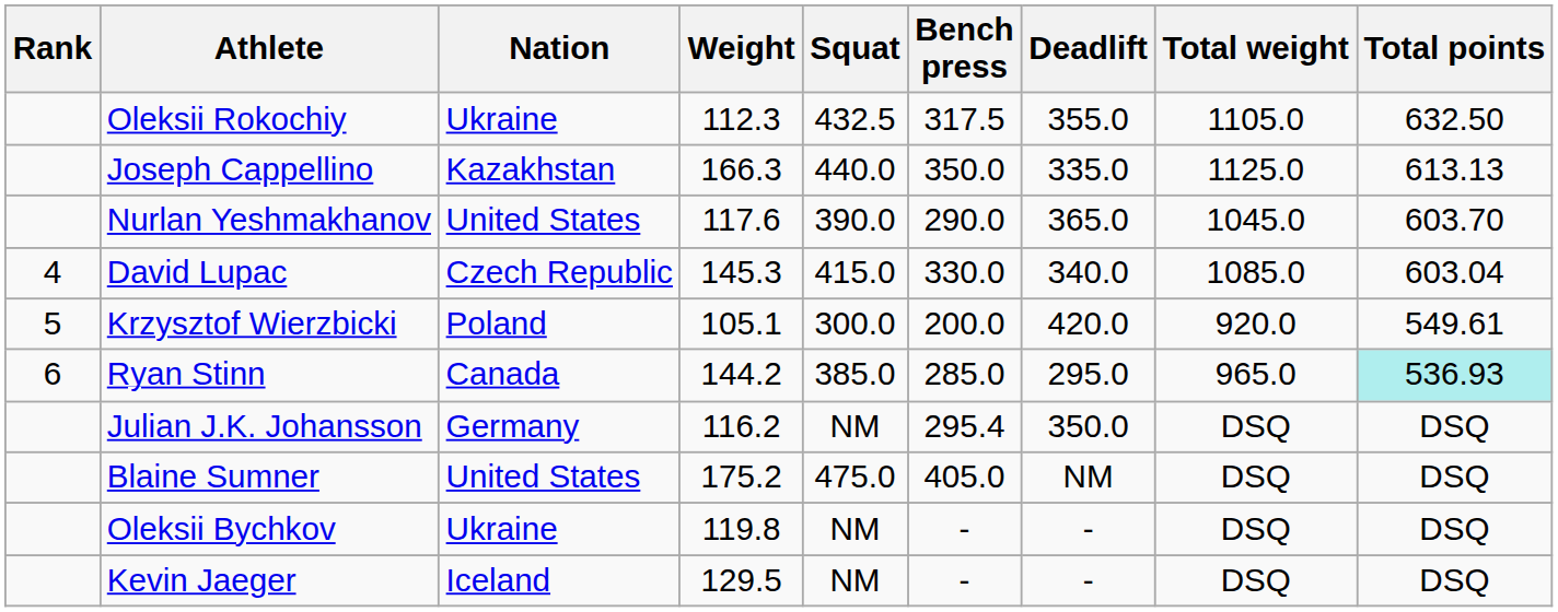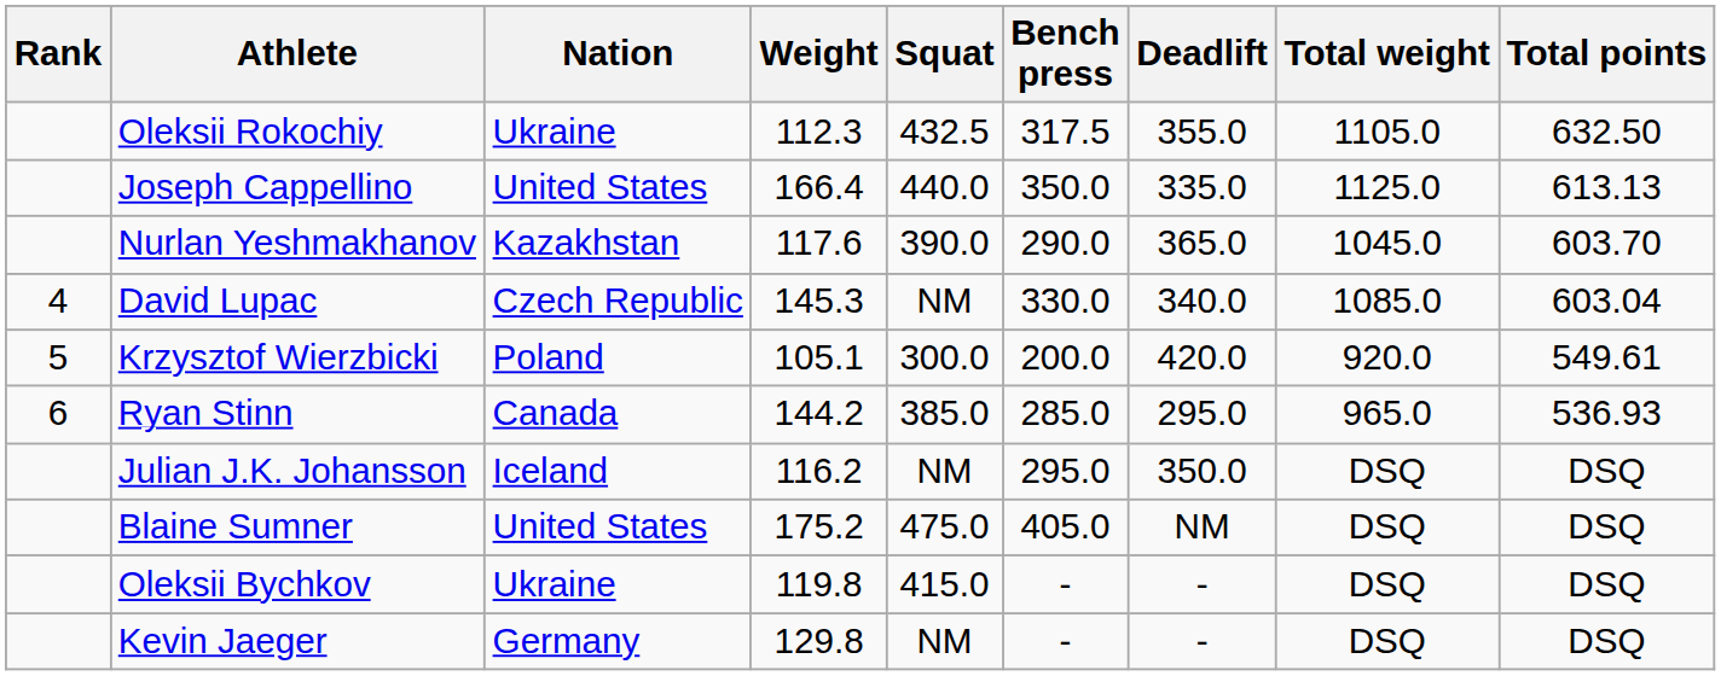Joseph Cappellino | Nation: Kazakhstan -> United States
Joseph Cappellino | Weight: 166.3 -> 166.4
Nurlan Yeshmakhanov | Nation: United States -> Kazakhstan
David Lupac | Squat: 415.0 -> NM
Ryan Stinn | Total points: paleturquoise background -> no background
Julian J.K. Johansson | Nation: Germany -> Iceland
Julian J.K. Johansson | Bench press: 295.4 -> 295.0
Oleksii Bychkov | Squat: NM -> 415.0
Kevin Jaeger | Nation: Iceland -> Germany
Kevin Jaeger | Weight: 129.5 -> 129.8
